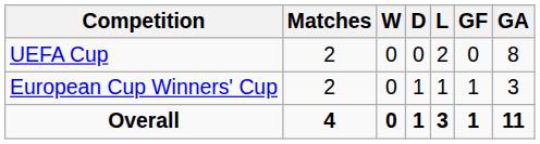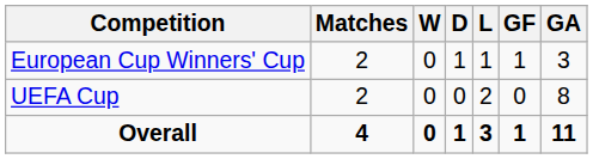rows swapped: UEFA Cup <-> European Cup Winners' Cup
